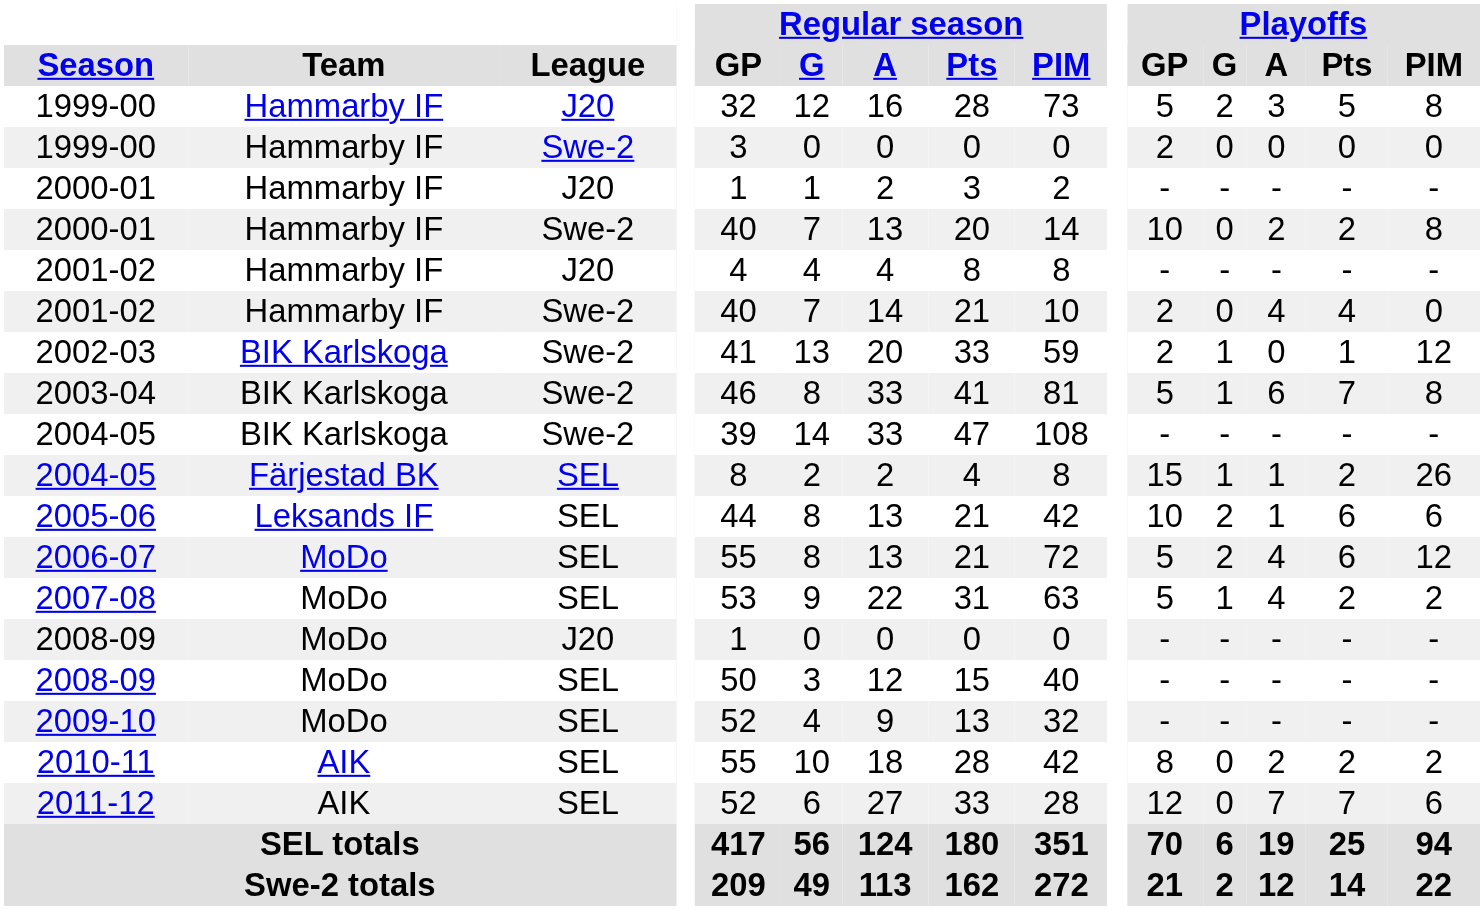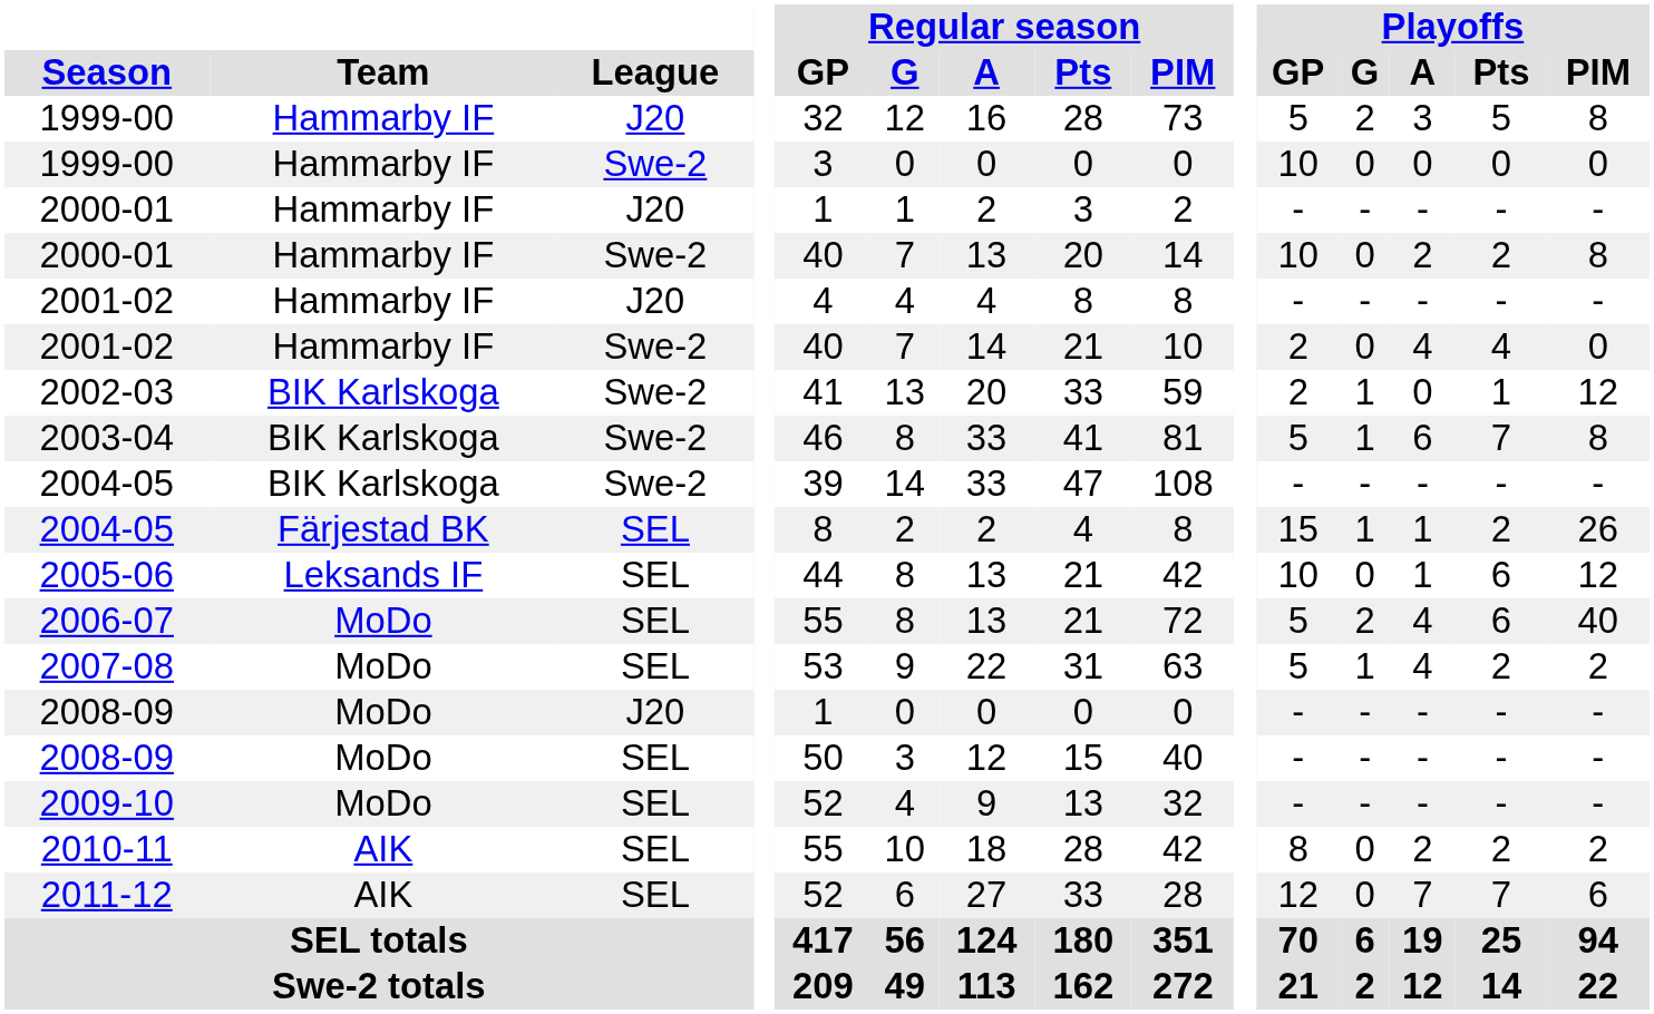1999-00 / Swe-2 | Playoffs / GP: 2 -> 10
2005-06 | Playoffs / G: 2 -> 0
2005-06 | Playoffs / PIM: 6 -> 12
2006-07 | Playoffs / PIM: 12 -> 40
